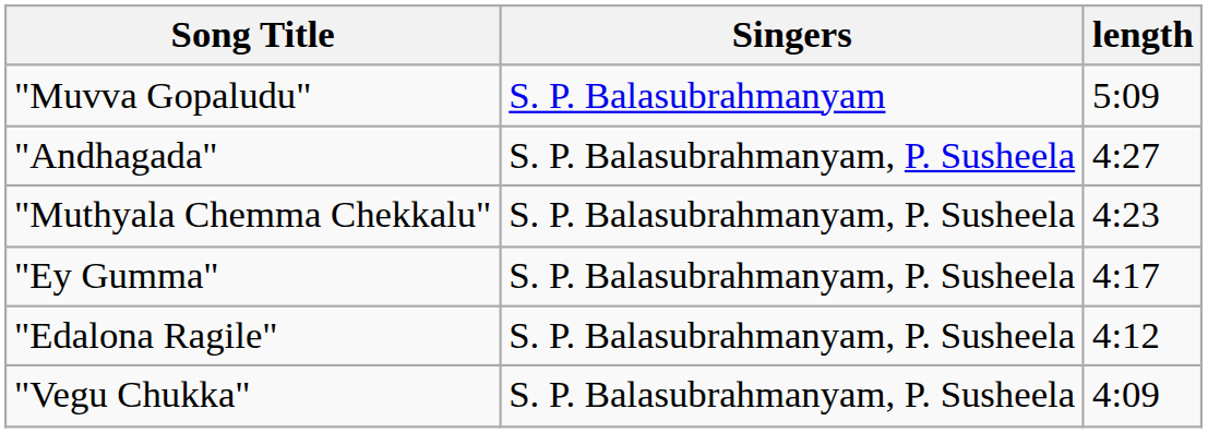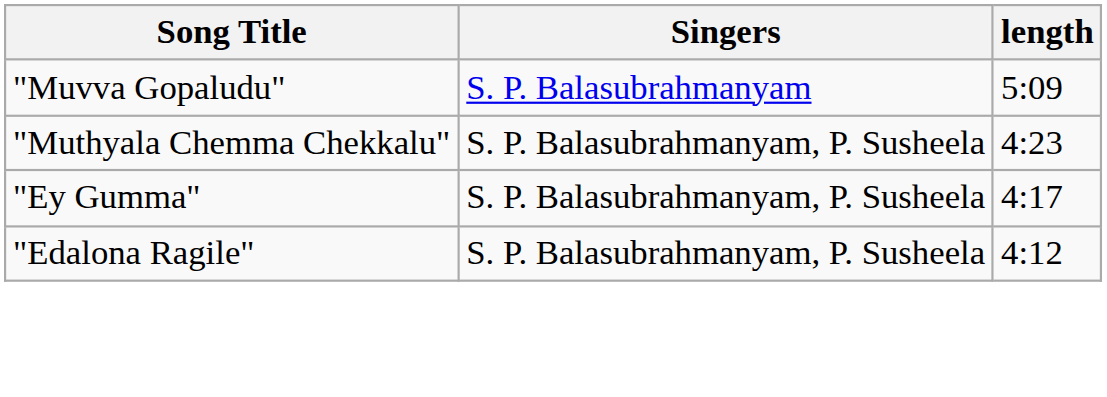- row: "Andhagada" | S. P. Balasubrahmanyam, P. Susheela | 4:27
- row: "Vegu Chukka" | S. P. Balasubrahmanyam, P. Susheela | 4:09
